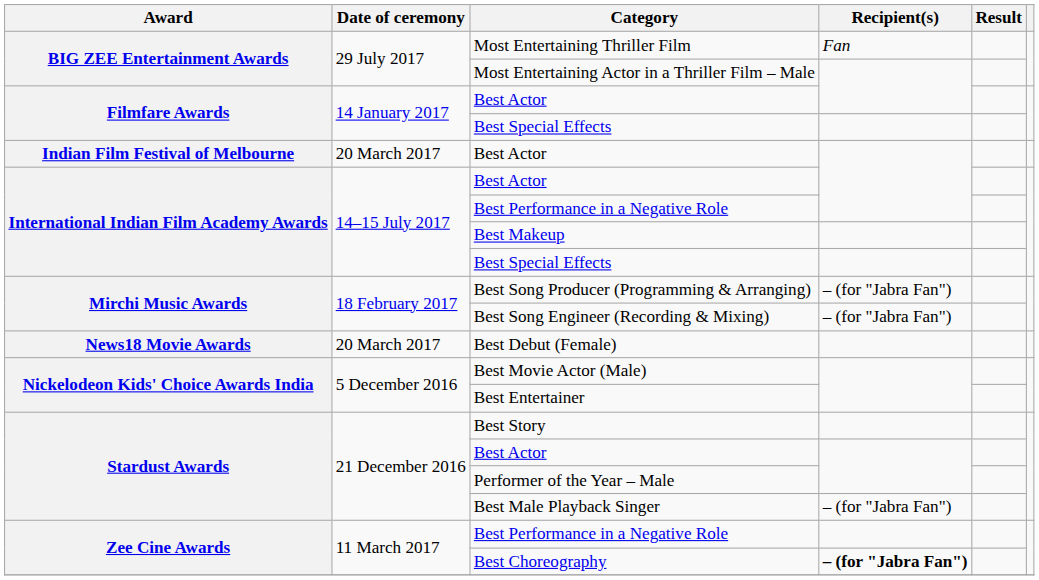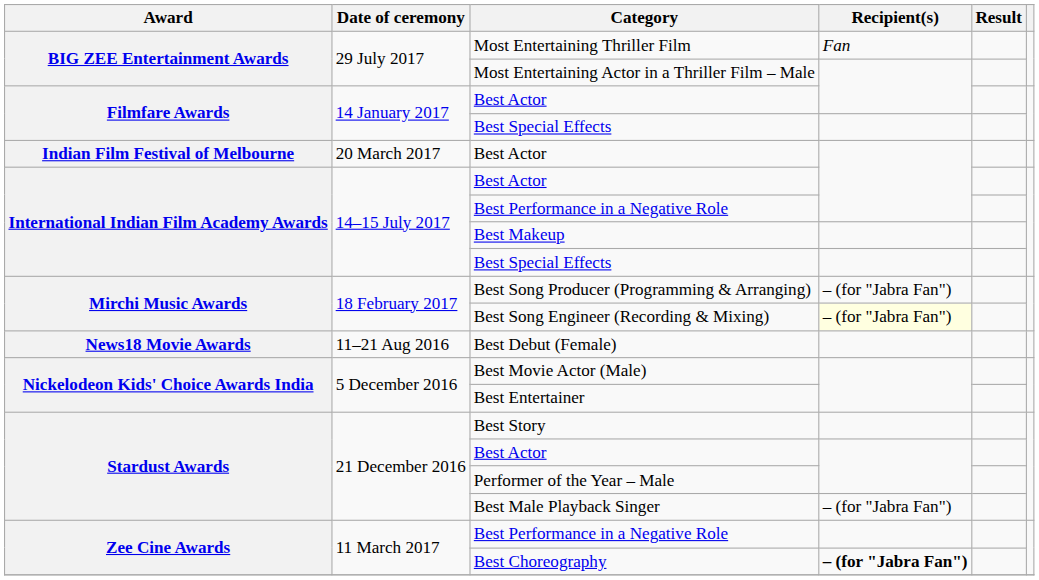Best Song Engineer (Recording & Mixing) | Recipient(s): no background -> lightyellow background
Best Debut (Female) | Date of ceremony: 20 March 2017 -> 11–21 Aug 2016
